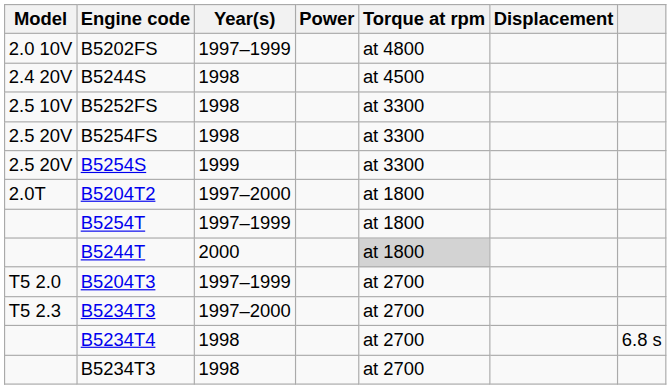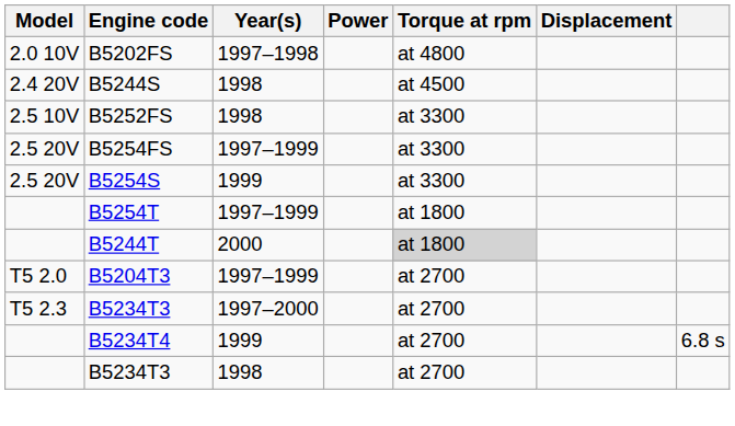B5202FS | Year(s): 1997–1999 -> 1997–1998
B5254FS | Year(s): 1998 -> 1997–1999
- row: 2.0T | B5204T2 | 1997–2000 | at 1800
B5234T4 | Year(s): 1998 -> 1999
